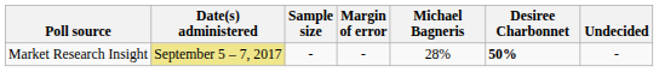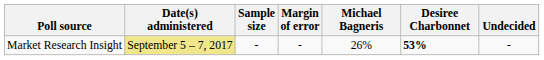Market Research Insight | Michael Bagneris: 28% -> 26%
Market Research Insight | Desiree Charbonnet: 50% -> 53%
